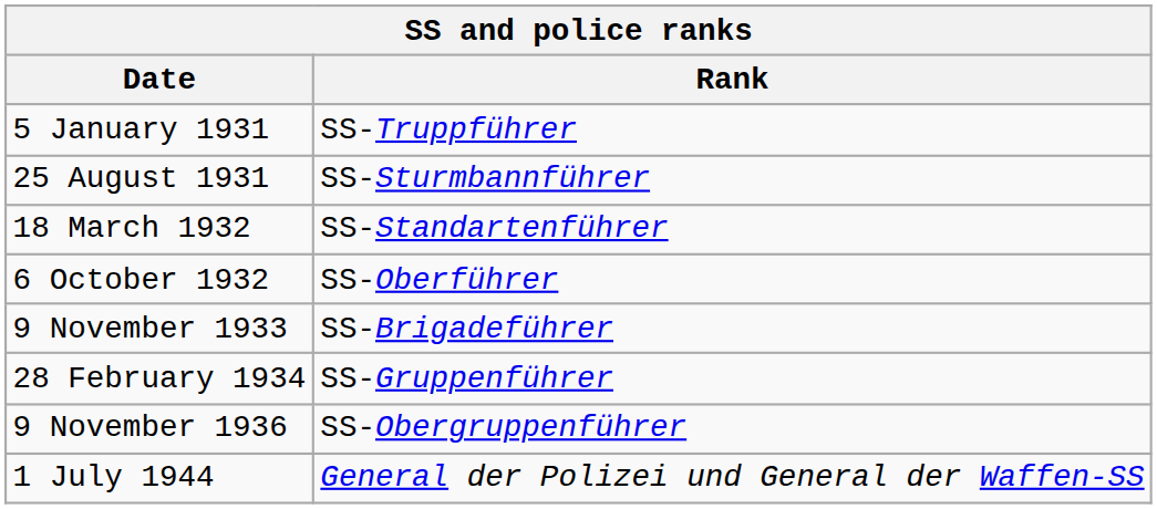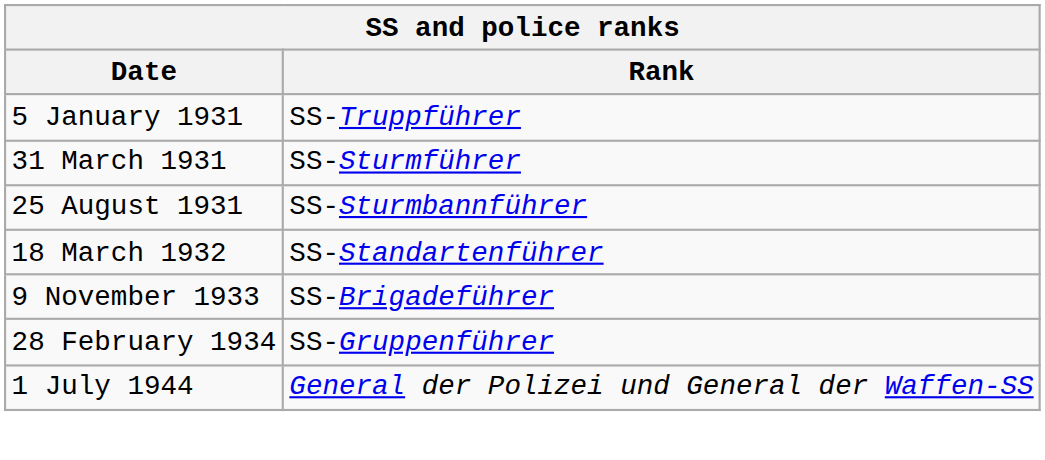+ row: 31 March 1931 | SS-Sturmführer
- row: 6 October 1932 | SS-Oberführer
- row: 9 November 1936 | SS-Obergruppenführer
